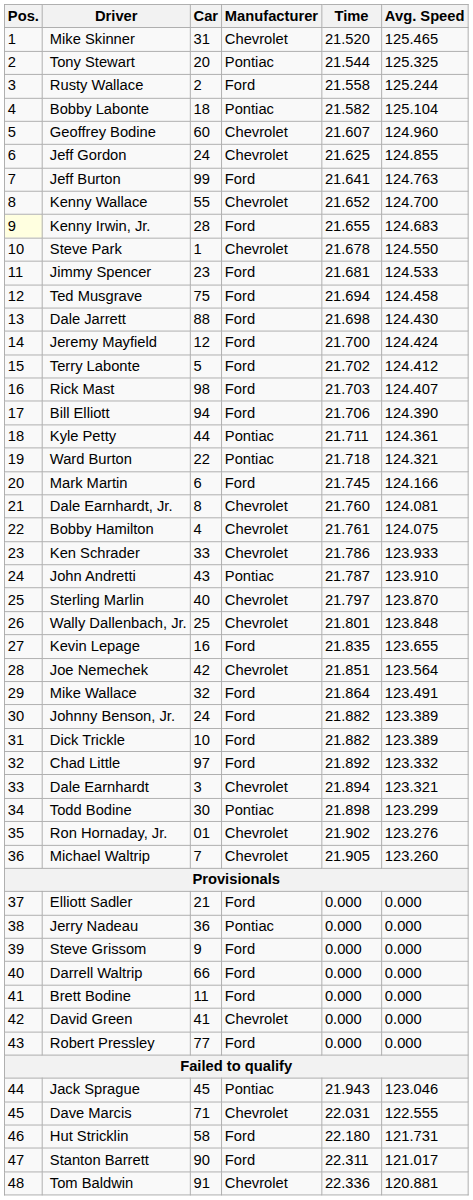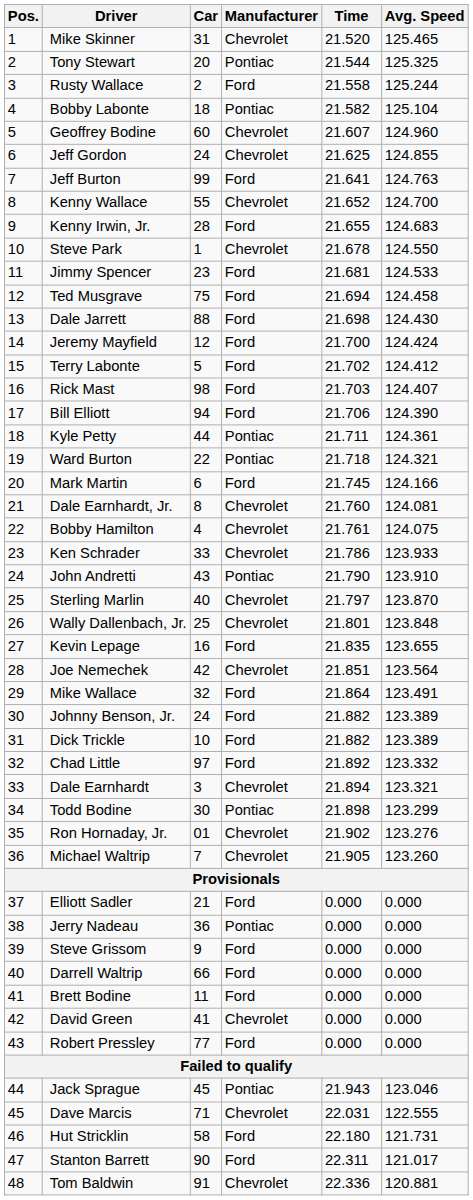Kenny Irwin, Jr. | Pos.: lightyellow background -> no background
John Andretti | Time: 21.787 -> 21.790
